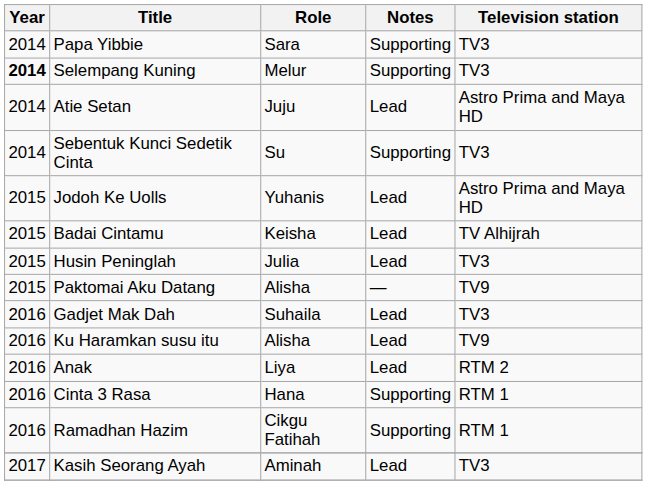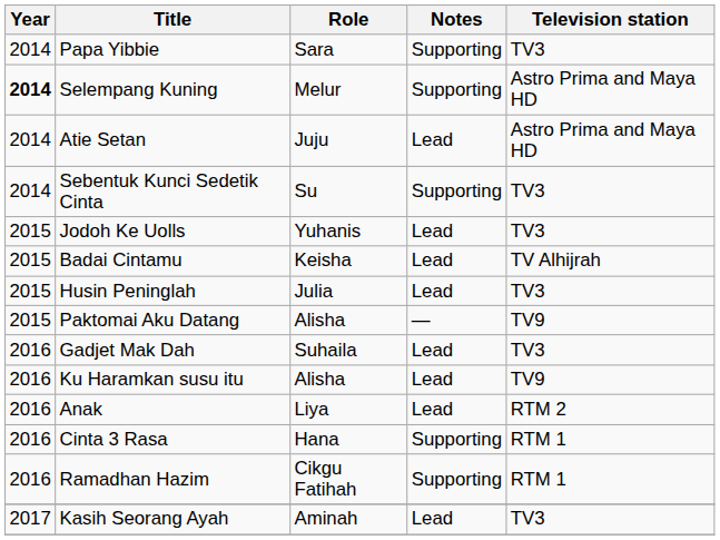Selempang Kuning | Television station: TV3 -> Astro Prima and Maya HD
Jodoh Ke Uolls | Television station: Astro Prima and Maya HD -> TV3
